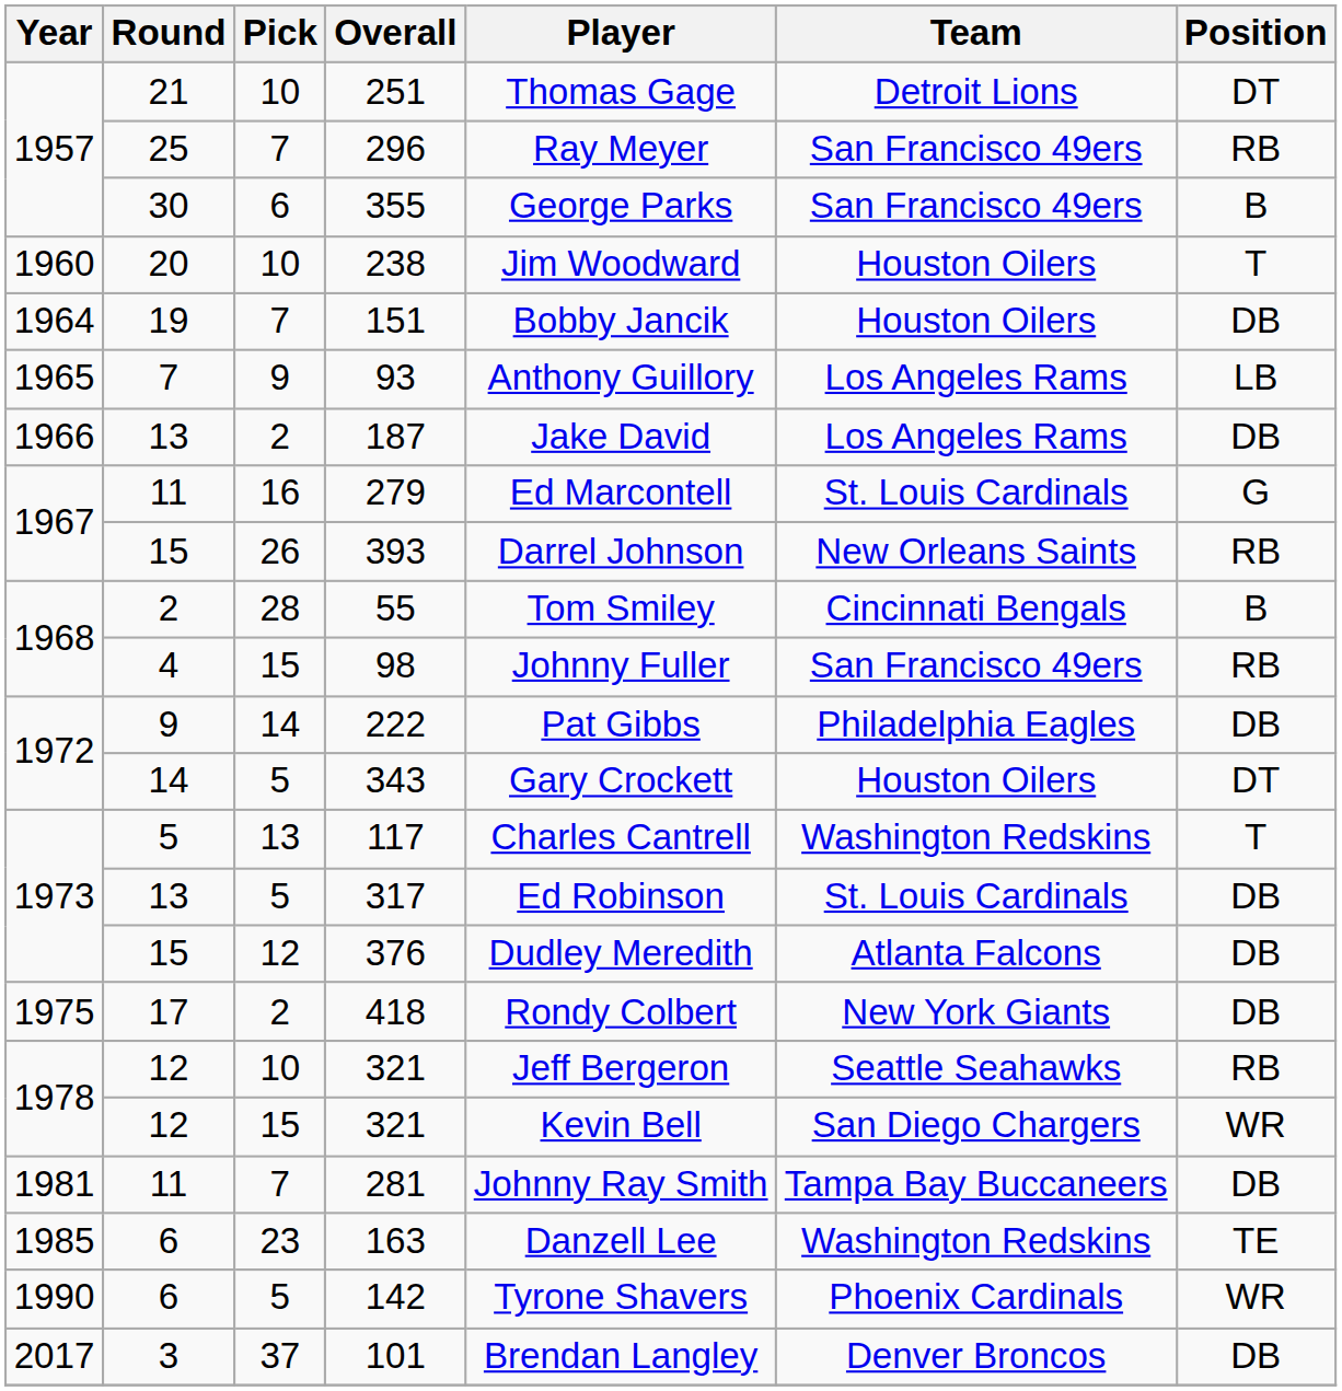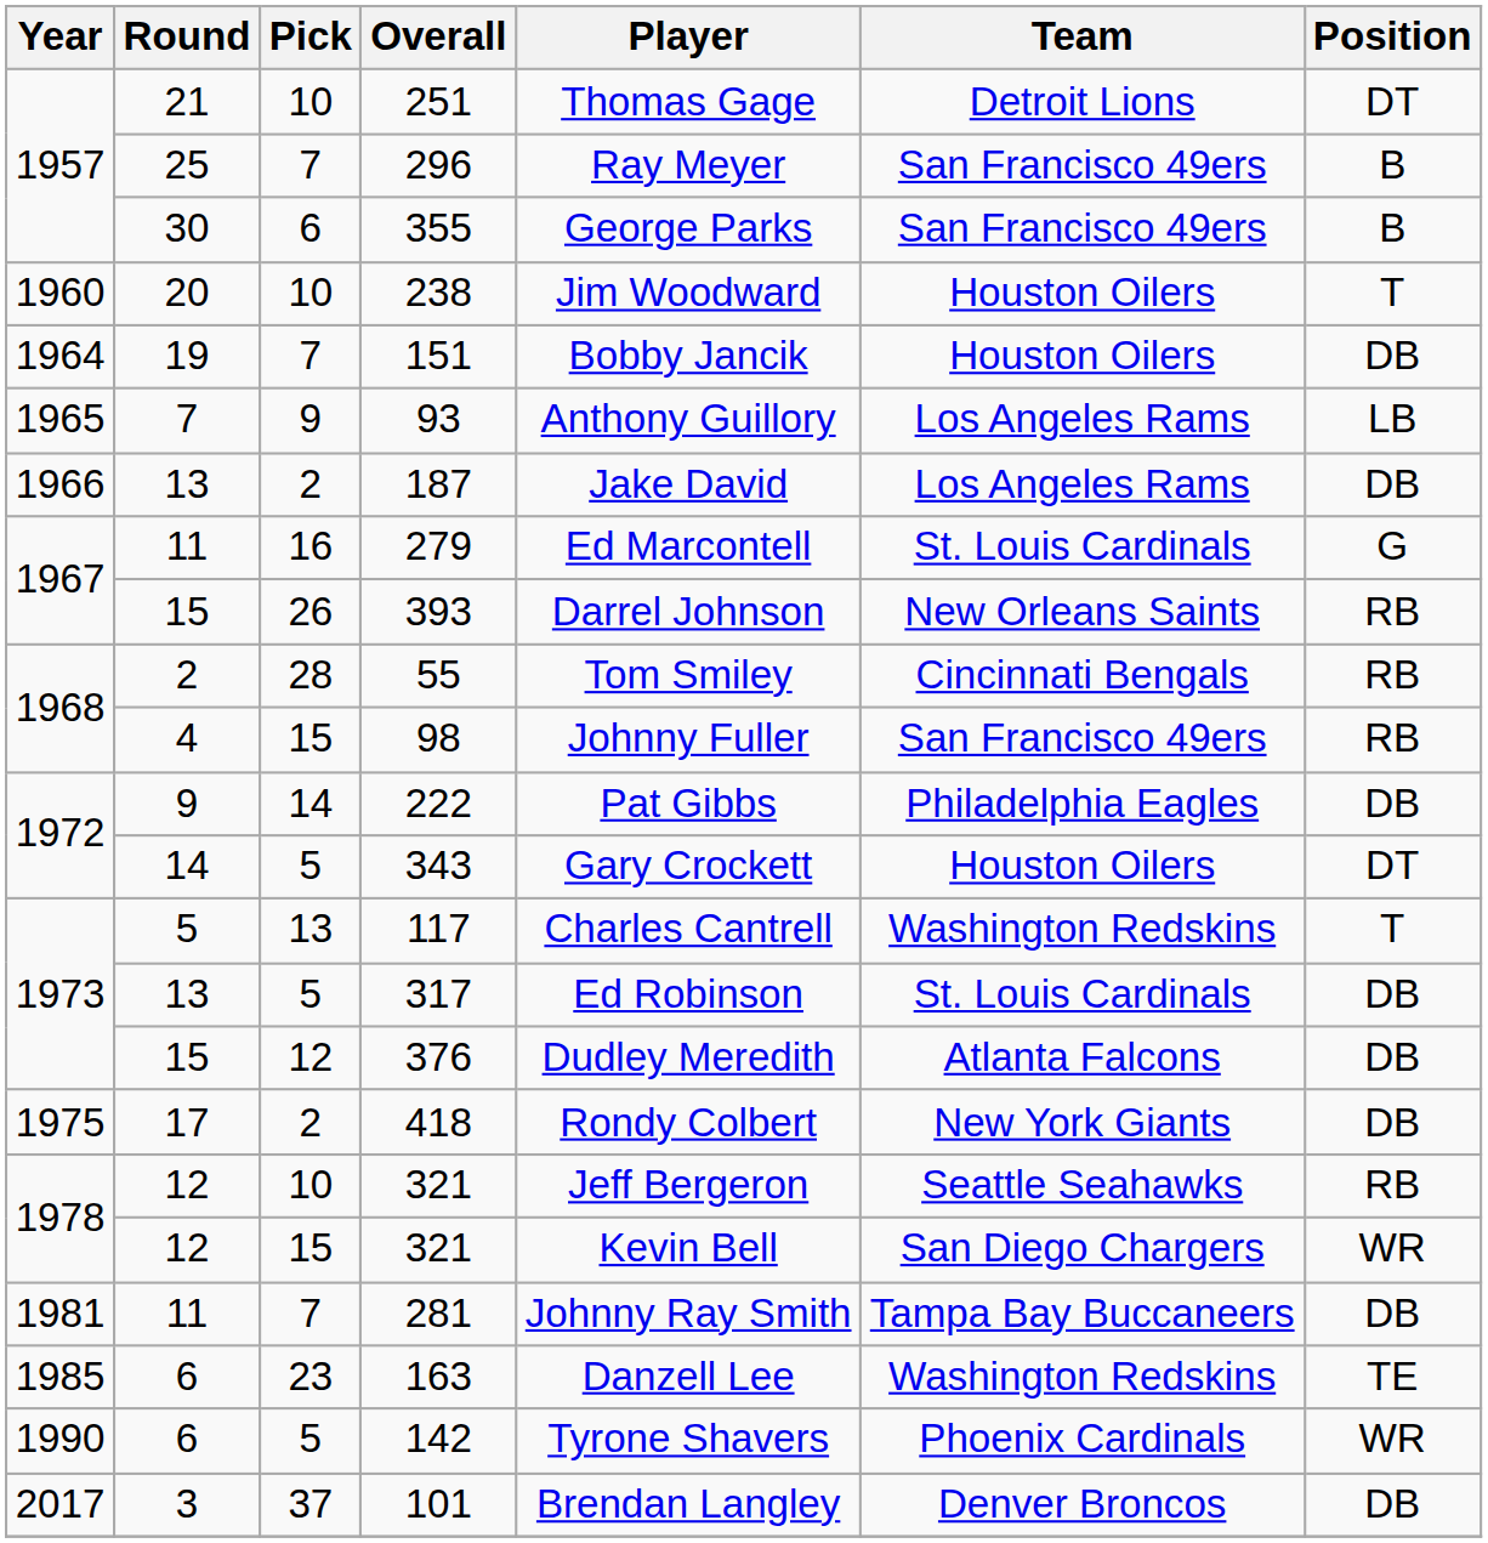296 | Position: RB -> B
55 | Position: B -> RB
